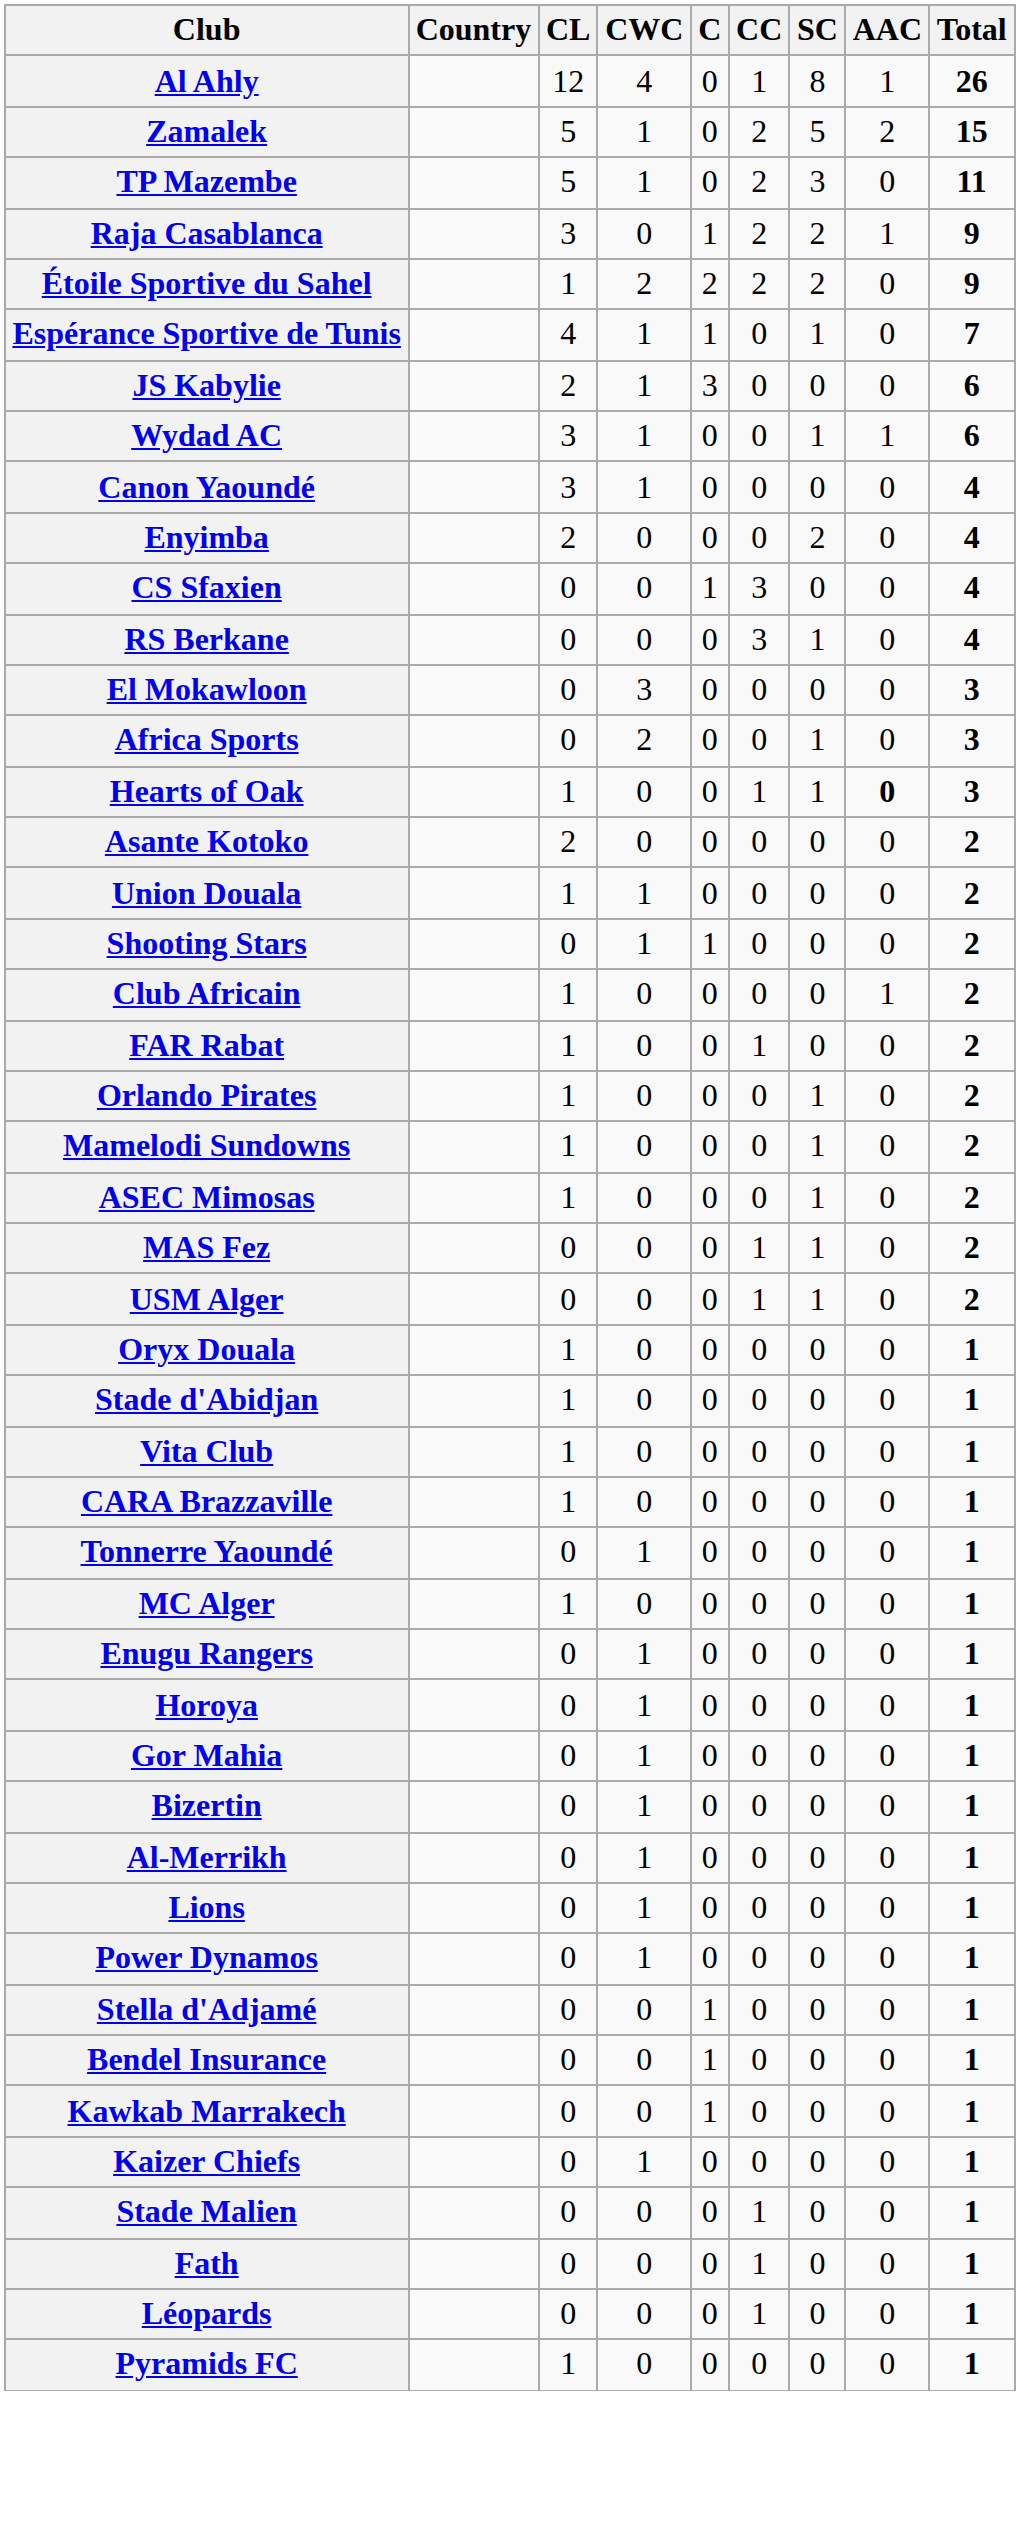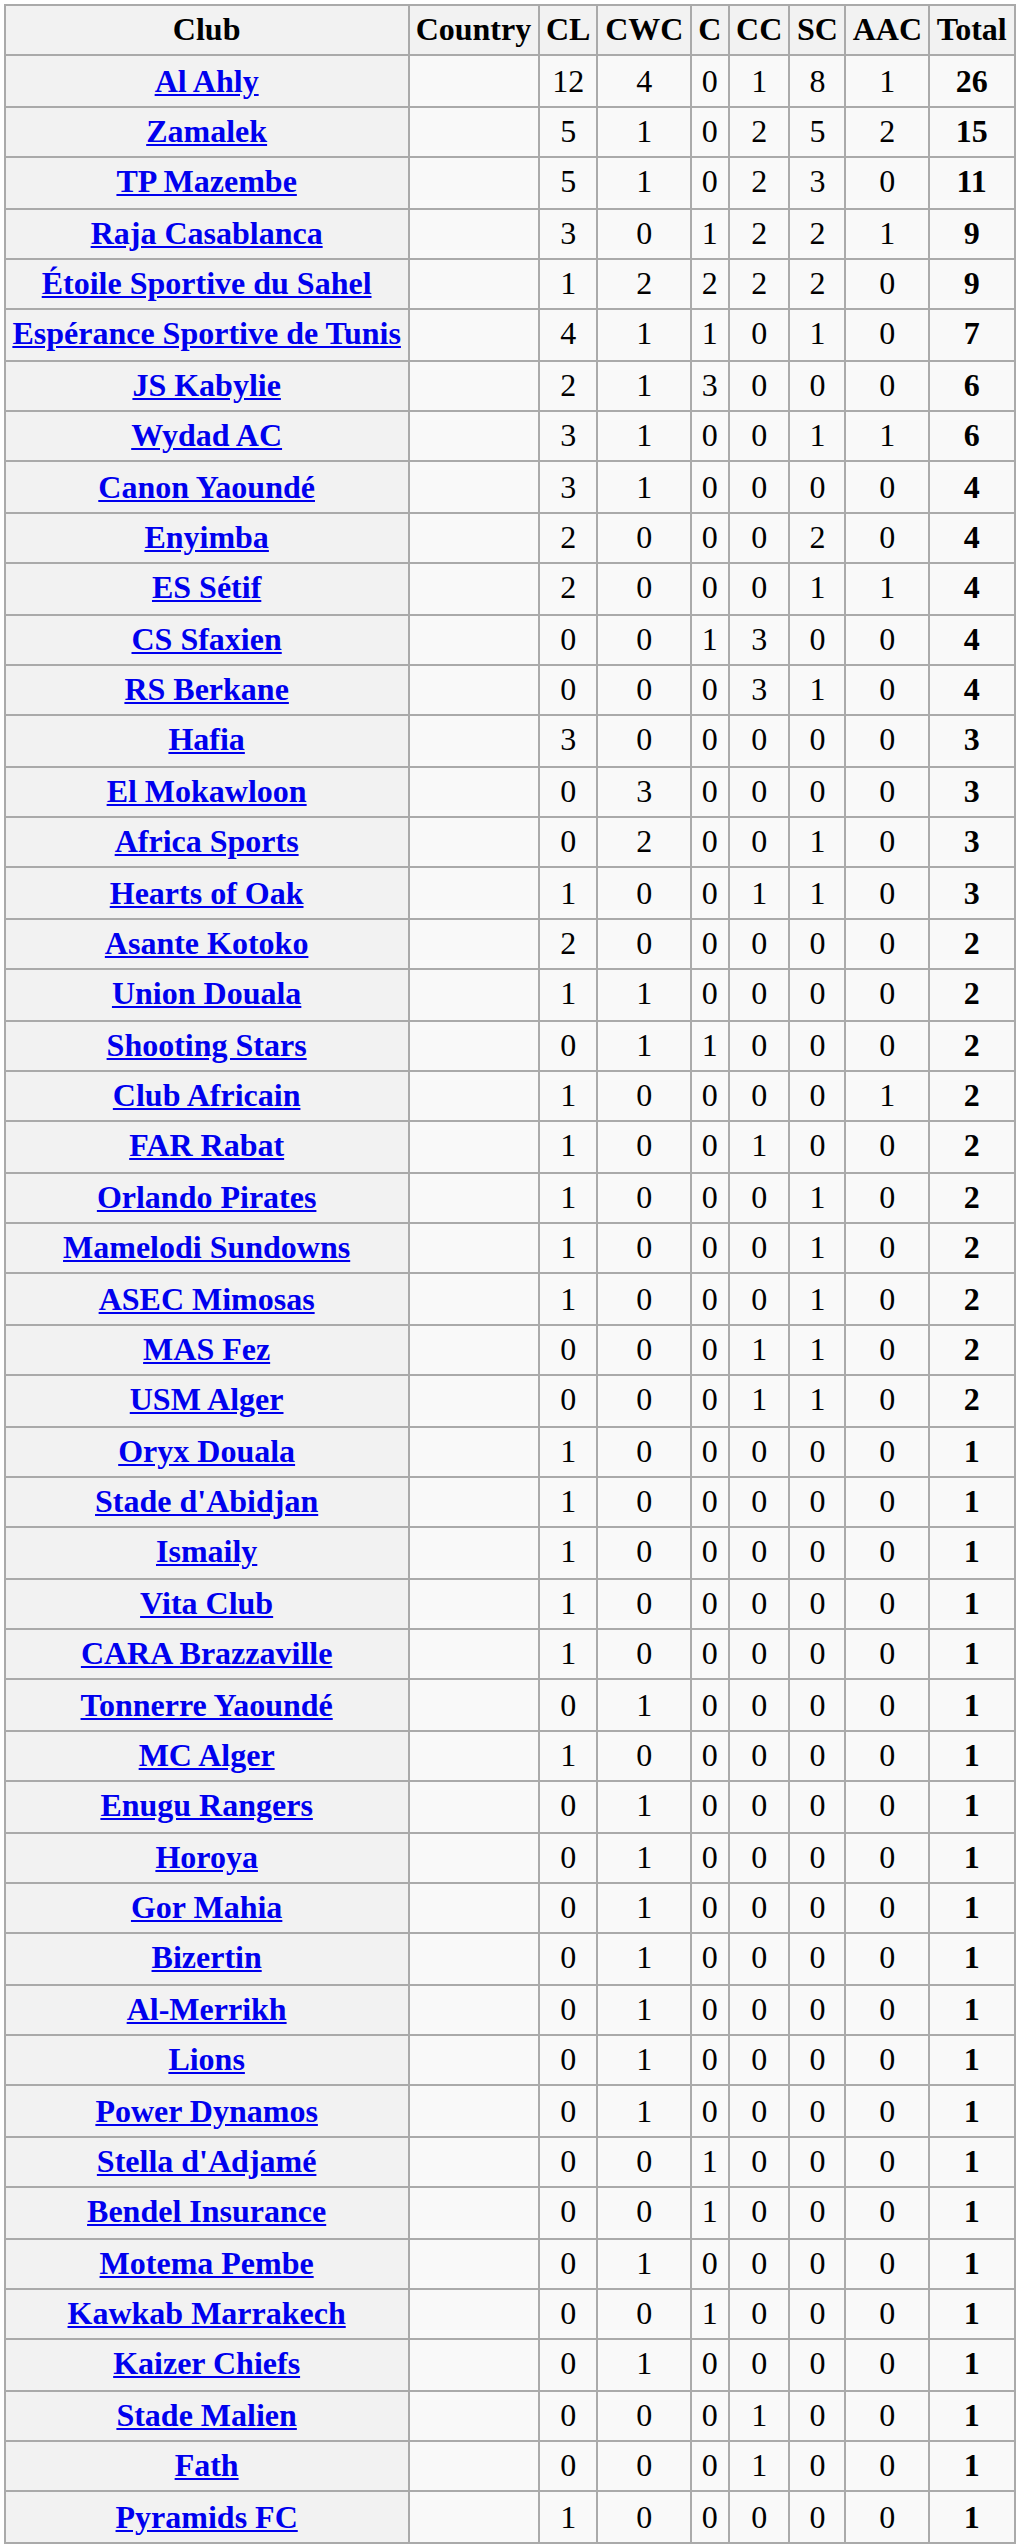+ row: ES Sétif | 2 | 0 | 0 | 0 | 1 | 1 | 4
+ row: Hafia | 3 | 0 | 0 | 0 | 0 | 0 | 3
Hearts of Oak | AAC: bold -> normal
+ row: Ismaily | 1 | 0 | 0 | 0 | 0 | 0 | 1
+ row: Motema Pembe | 0 | 1 | 0 | 0 | 0 | 0 | 1
- row: Léopards | 0 | 0 | 0 | 1 | 0 | 0 | 1
